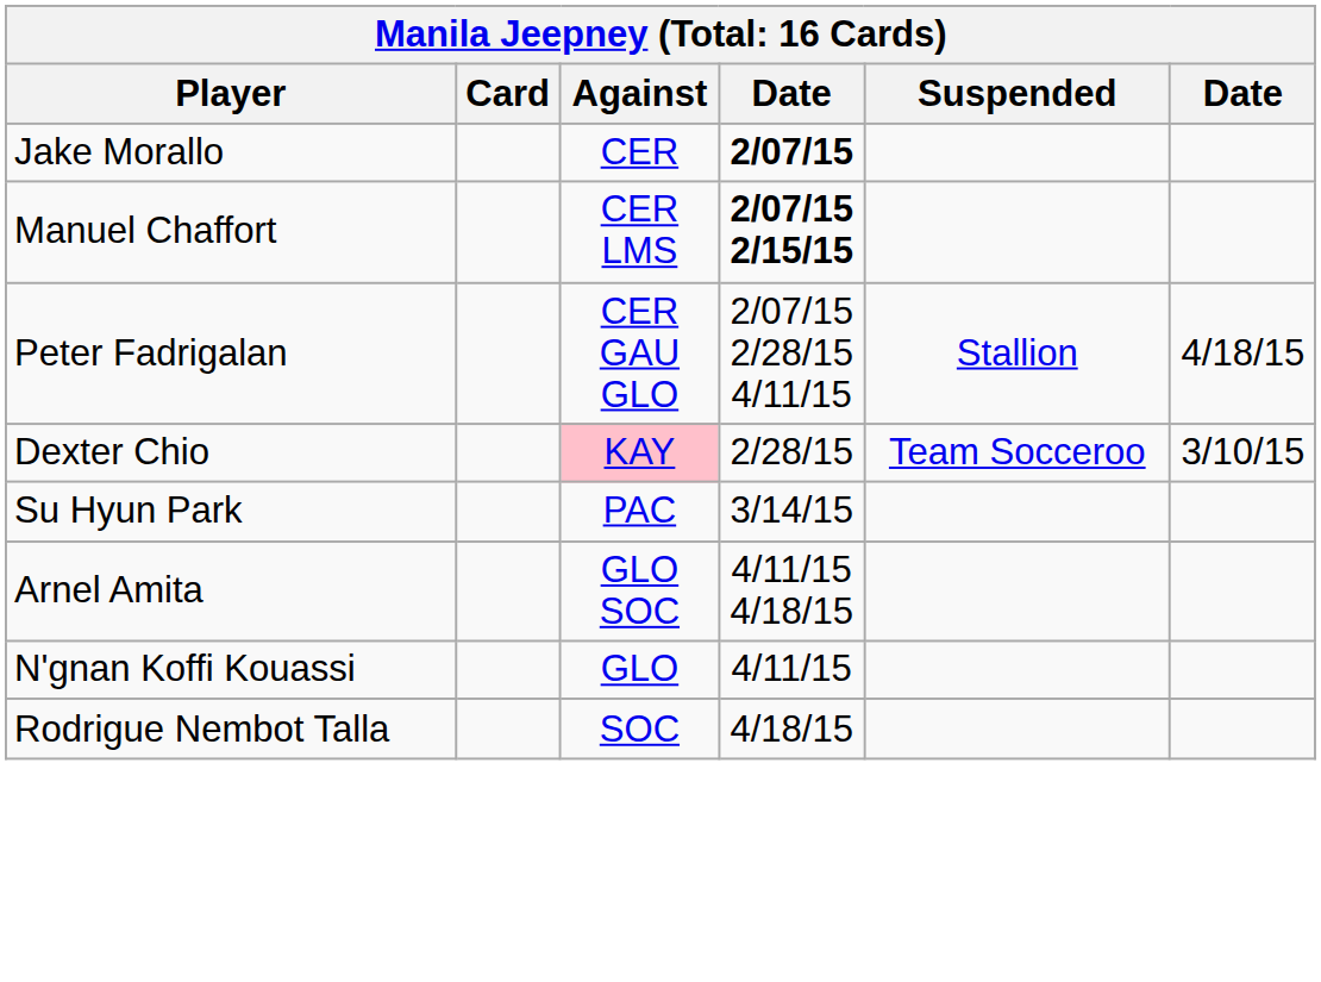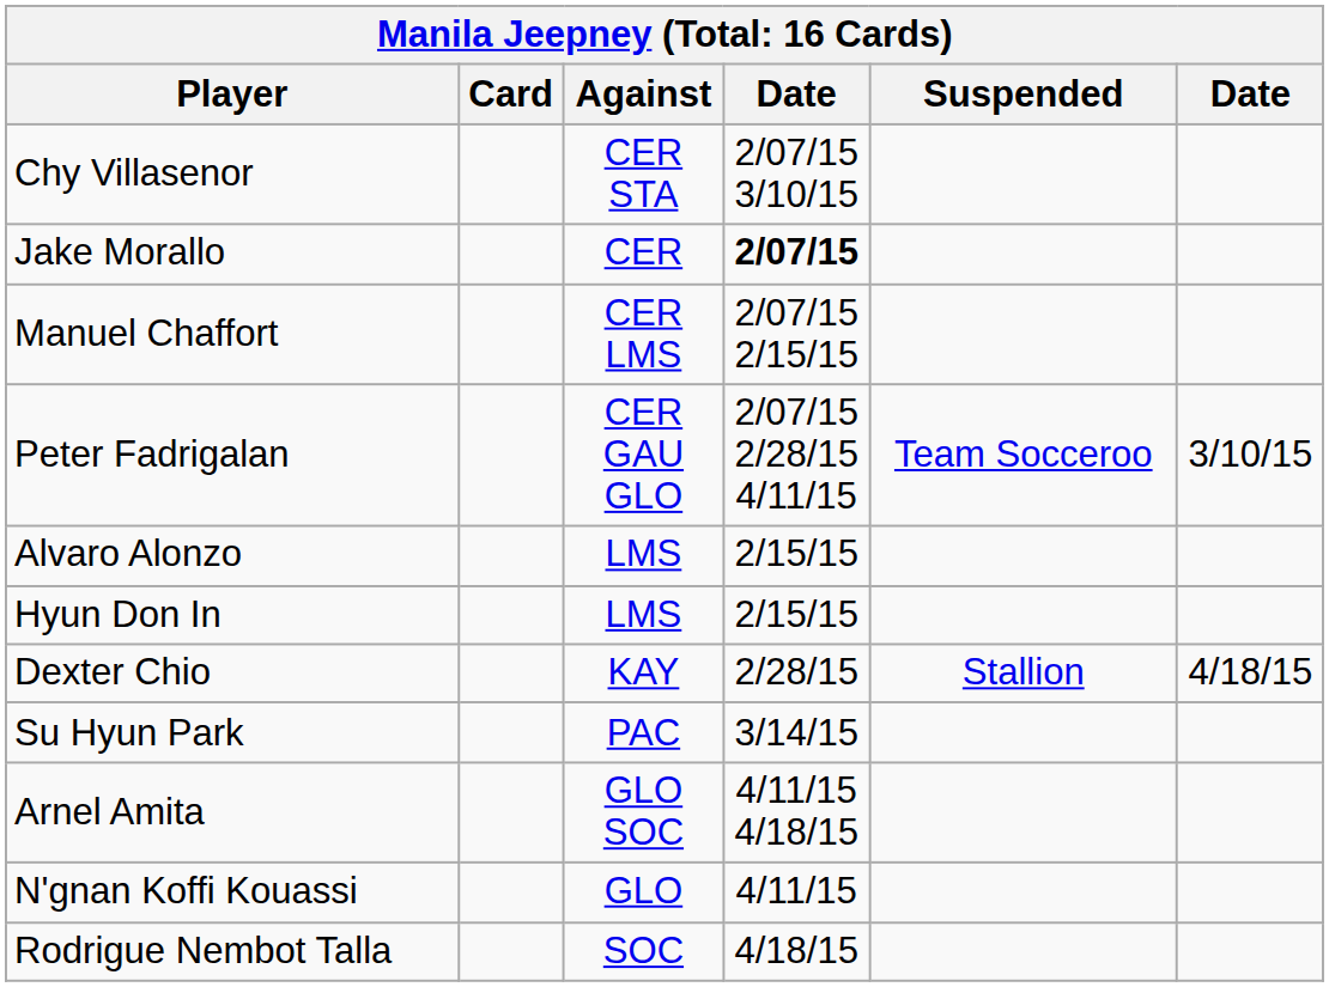+ row: Chy Villasenor | CER STA | 2/07/15 3/10/15
Manuel Chaffort | column 4: bold -> normal
Peter Fadrigalan | Suspended: Stallion -> Team Socceroo
Peter Fadrigalan | column 6: 4/18/15 -> 3/10/15
+ row: Alvaro Alonzo | LMS | 2/15/15
+ row: Hyun Don In | LMS | 2/15/15
Dexter Chio | Against: pink background -> no background
Dexter Chio | Suspended: Team Socceroo -> Stallion
Dexter Chio | column 6: 3/10/15 -> 4/18/15
